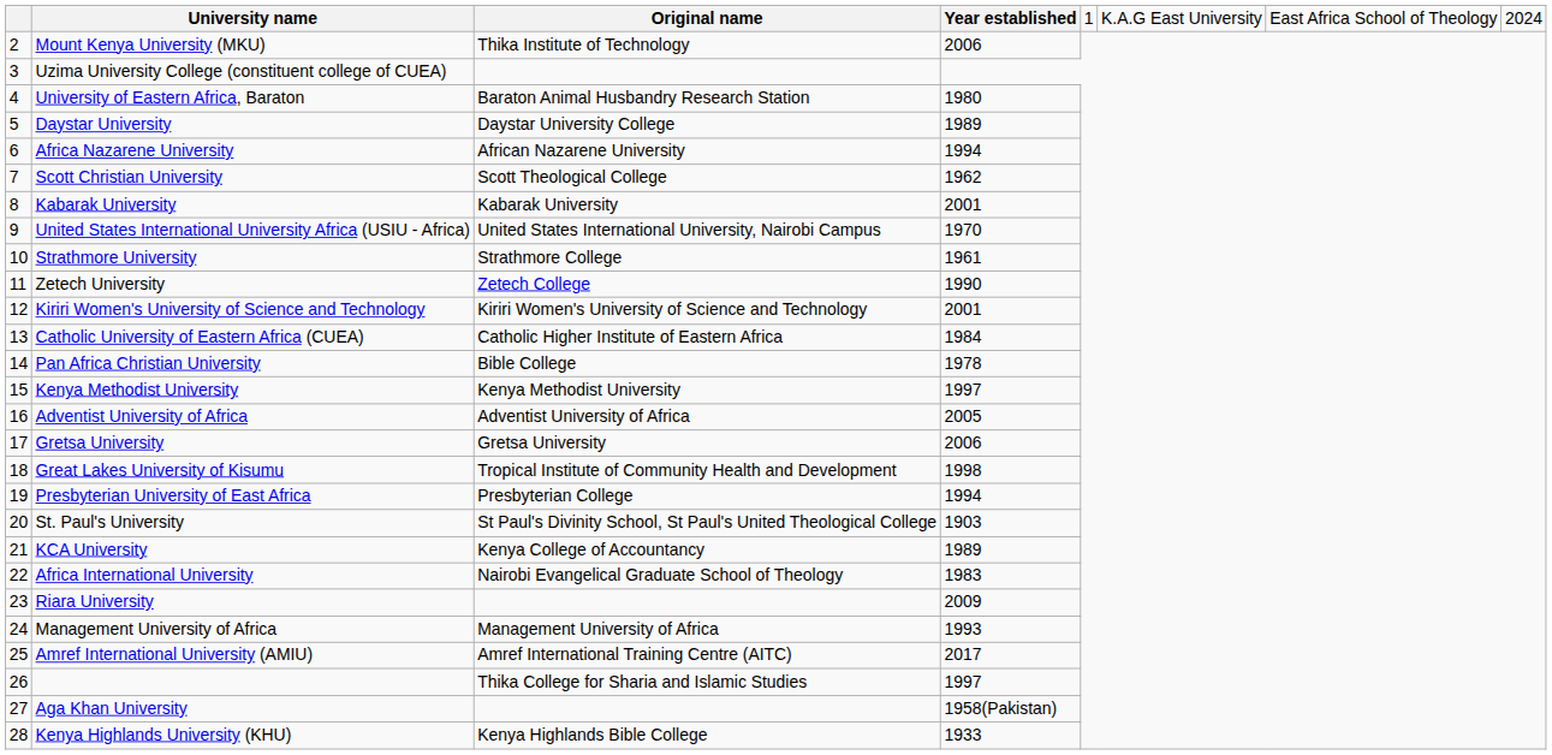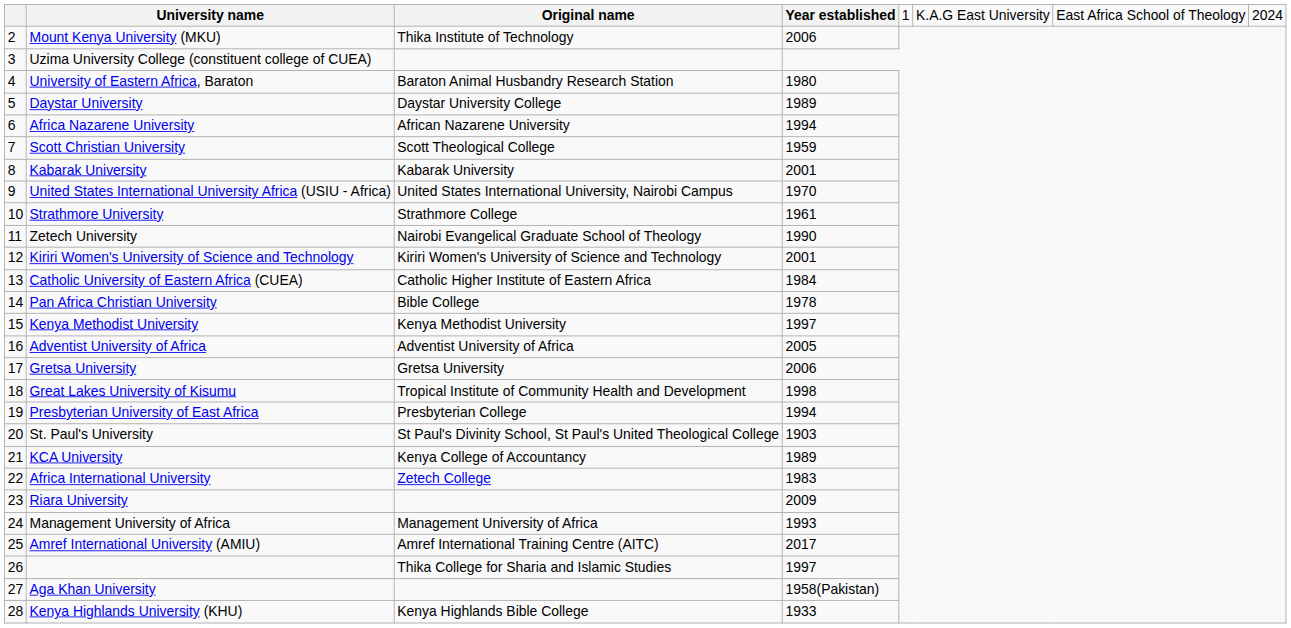Scott Christian University | column 4: 1962 -> 1959
Zetech University | column 3: Zetech College -> Nairobi Evangelical Graduate School of Theology
Africa International University | column 3: Nairobi Evangelical Graduate School of Theology -> Zetech College
